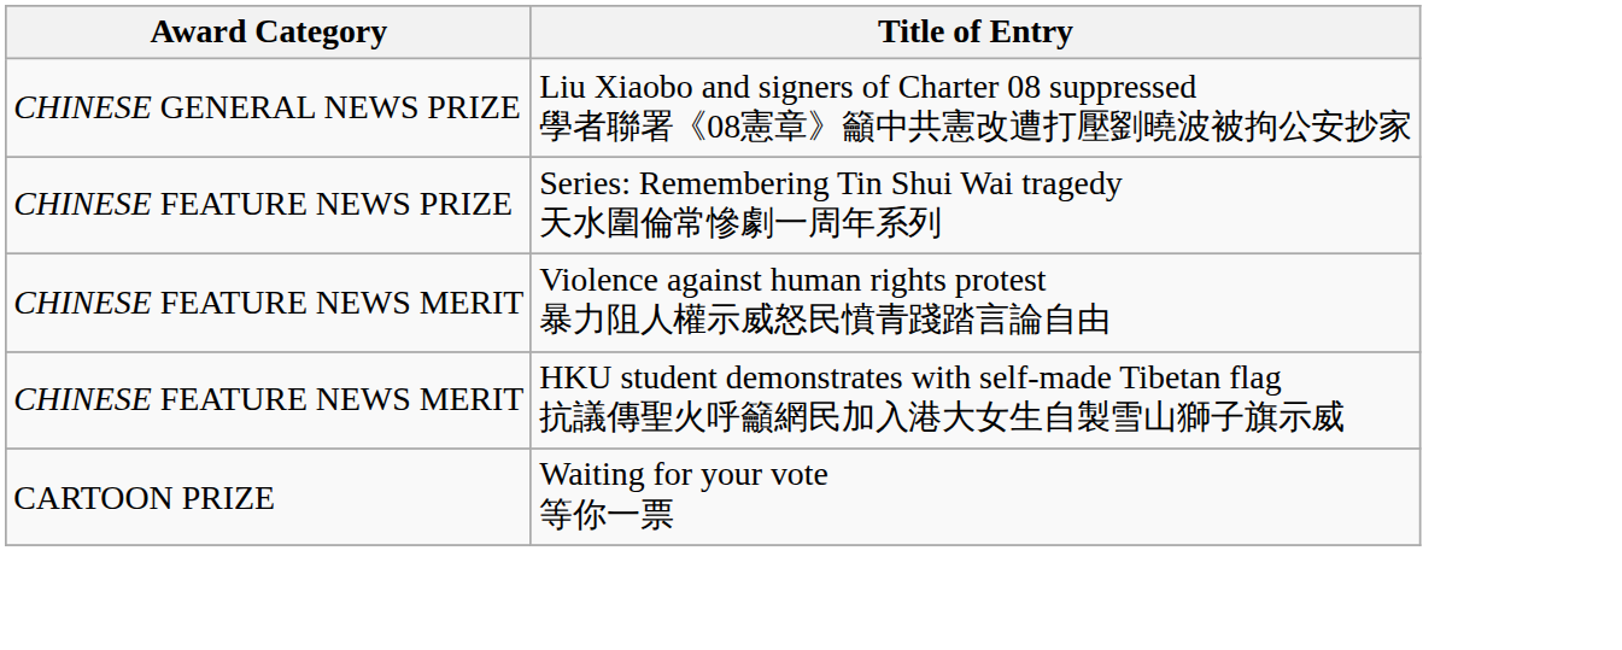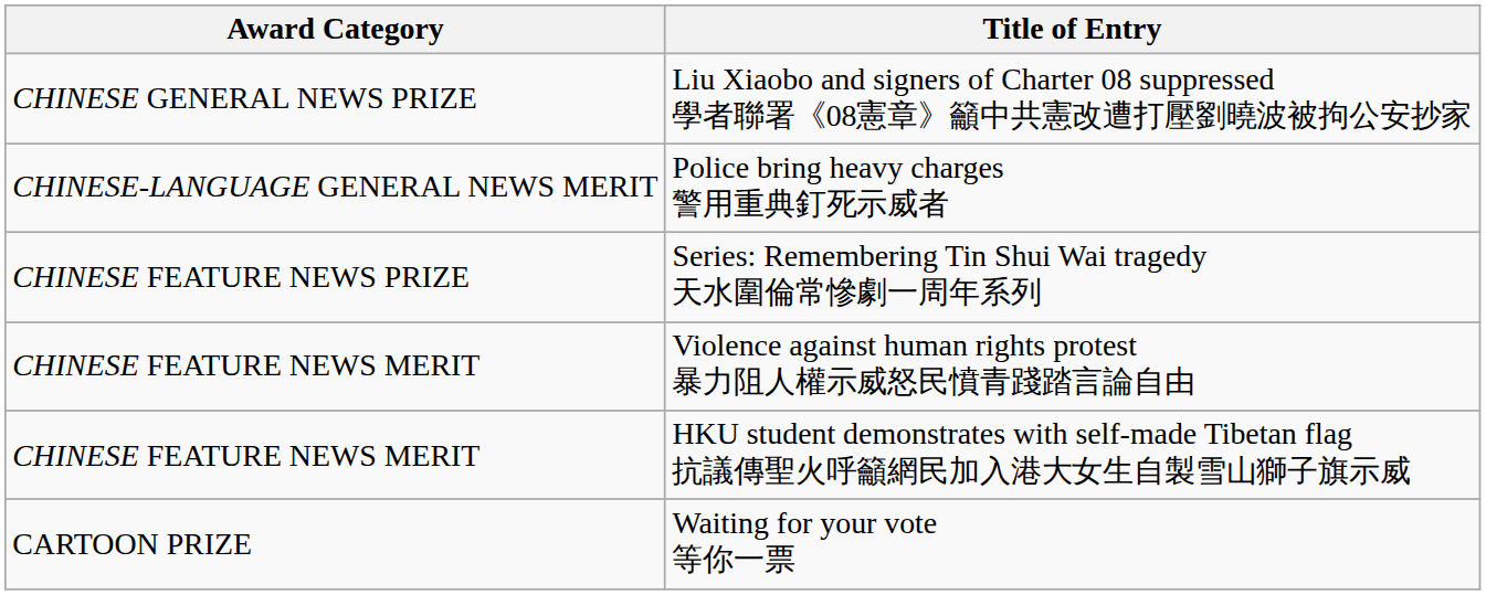+ row: CHINESE-LANGUAGE GENERAL NEWS MERIT | Police bring heavy charges 警用重典釘死示威者
